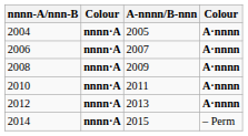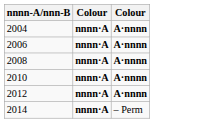- column: A-nnnn/B-nnn | 2005 | 2007 | 2009 | 2011 | 2013 | 2015
